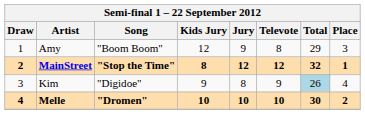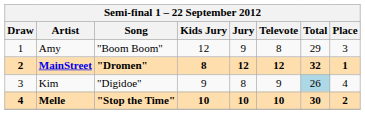MainStreet | Song: "Stop the Time" -> "Dromen"
Melle | Song: "Dromen" -> "Stop the Time"
